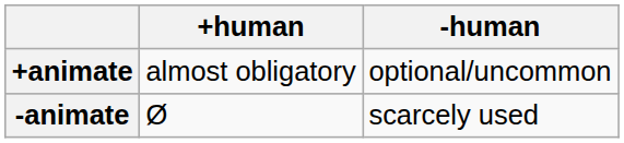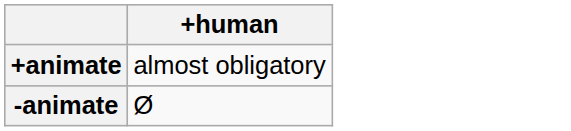- column: -human | optional/uncommon | scarcely used
